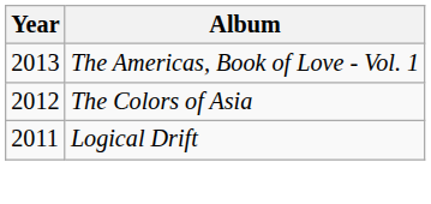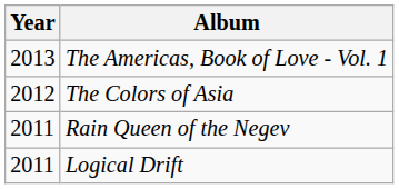+ row: 2011 | Rain Queen of the Negev
